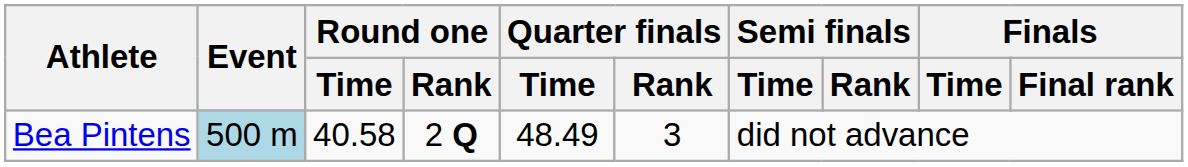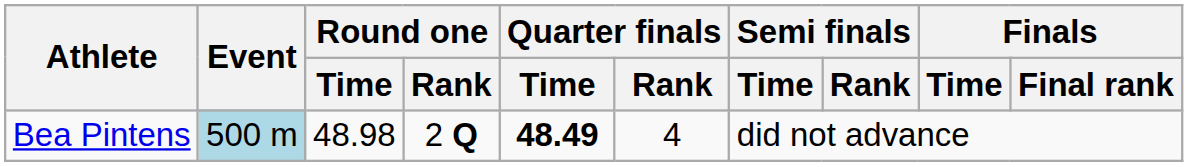Bea Pintens | Round one / Time: 40.58 -> 48.98
Bea Pintens | Quarter finals / Time: normal -> bold
Bea Pintens | Quarter finals / Rank: 3 -> 4
